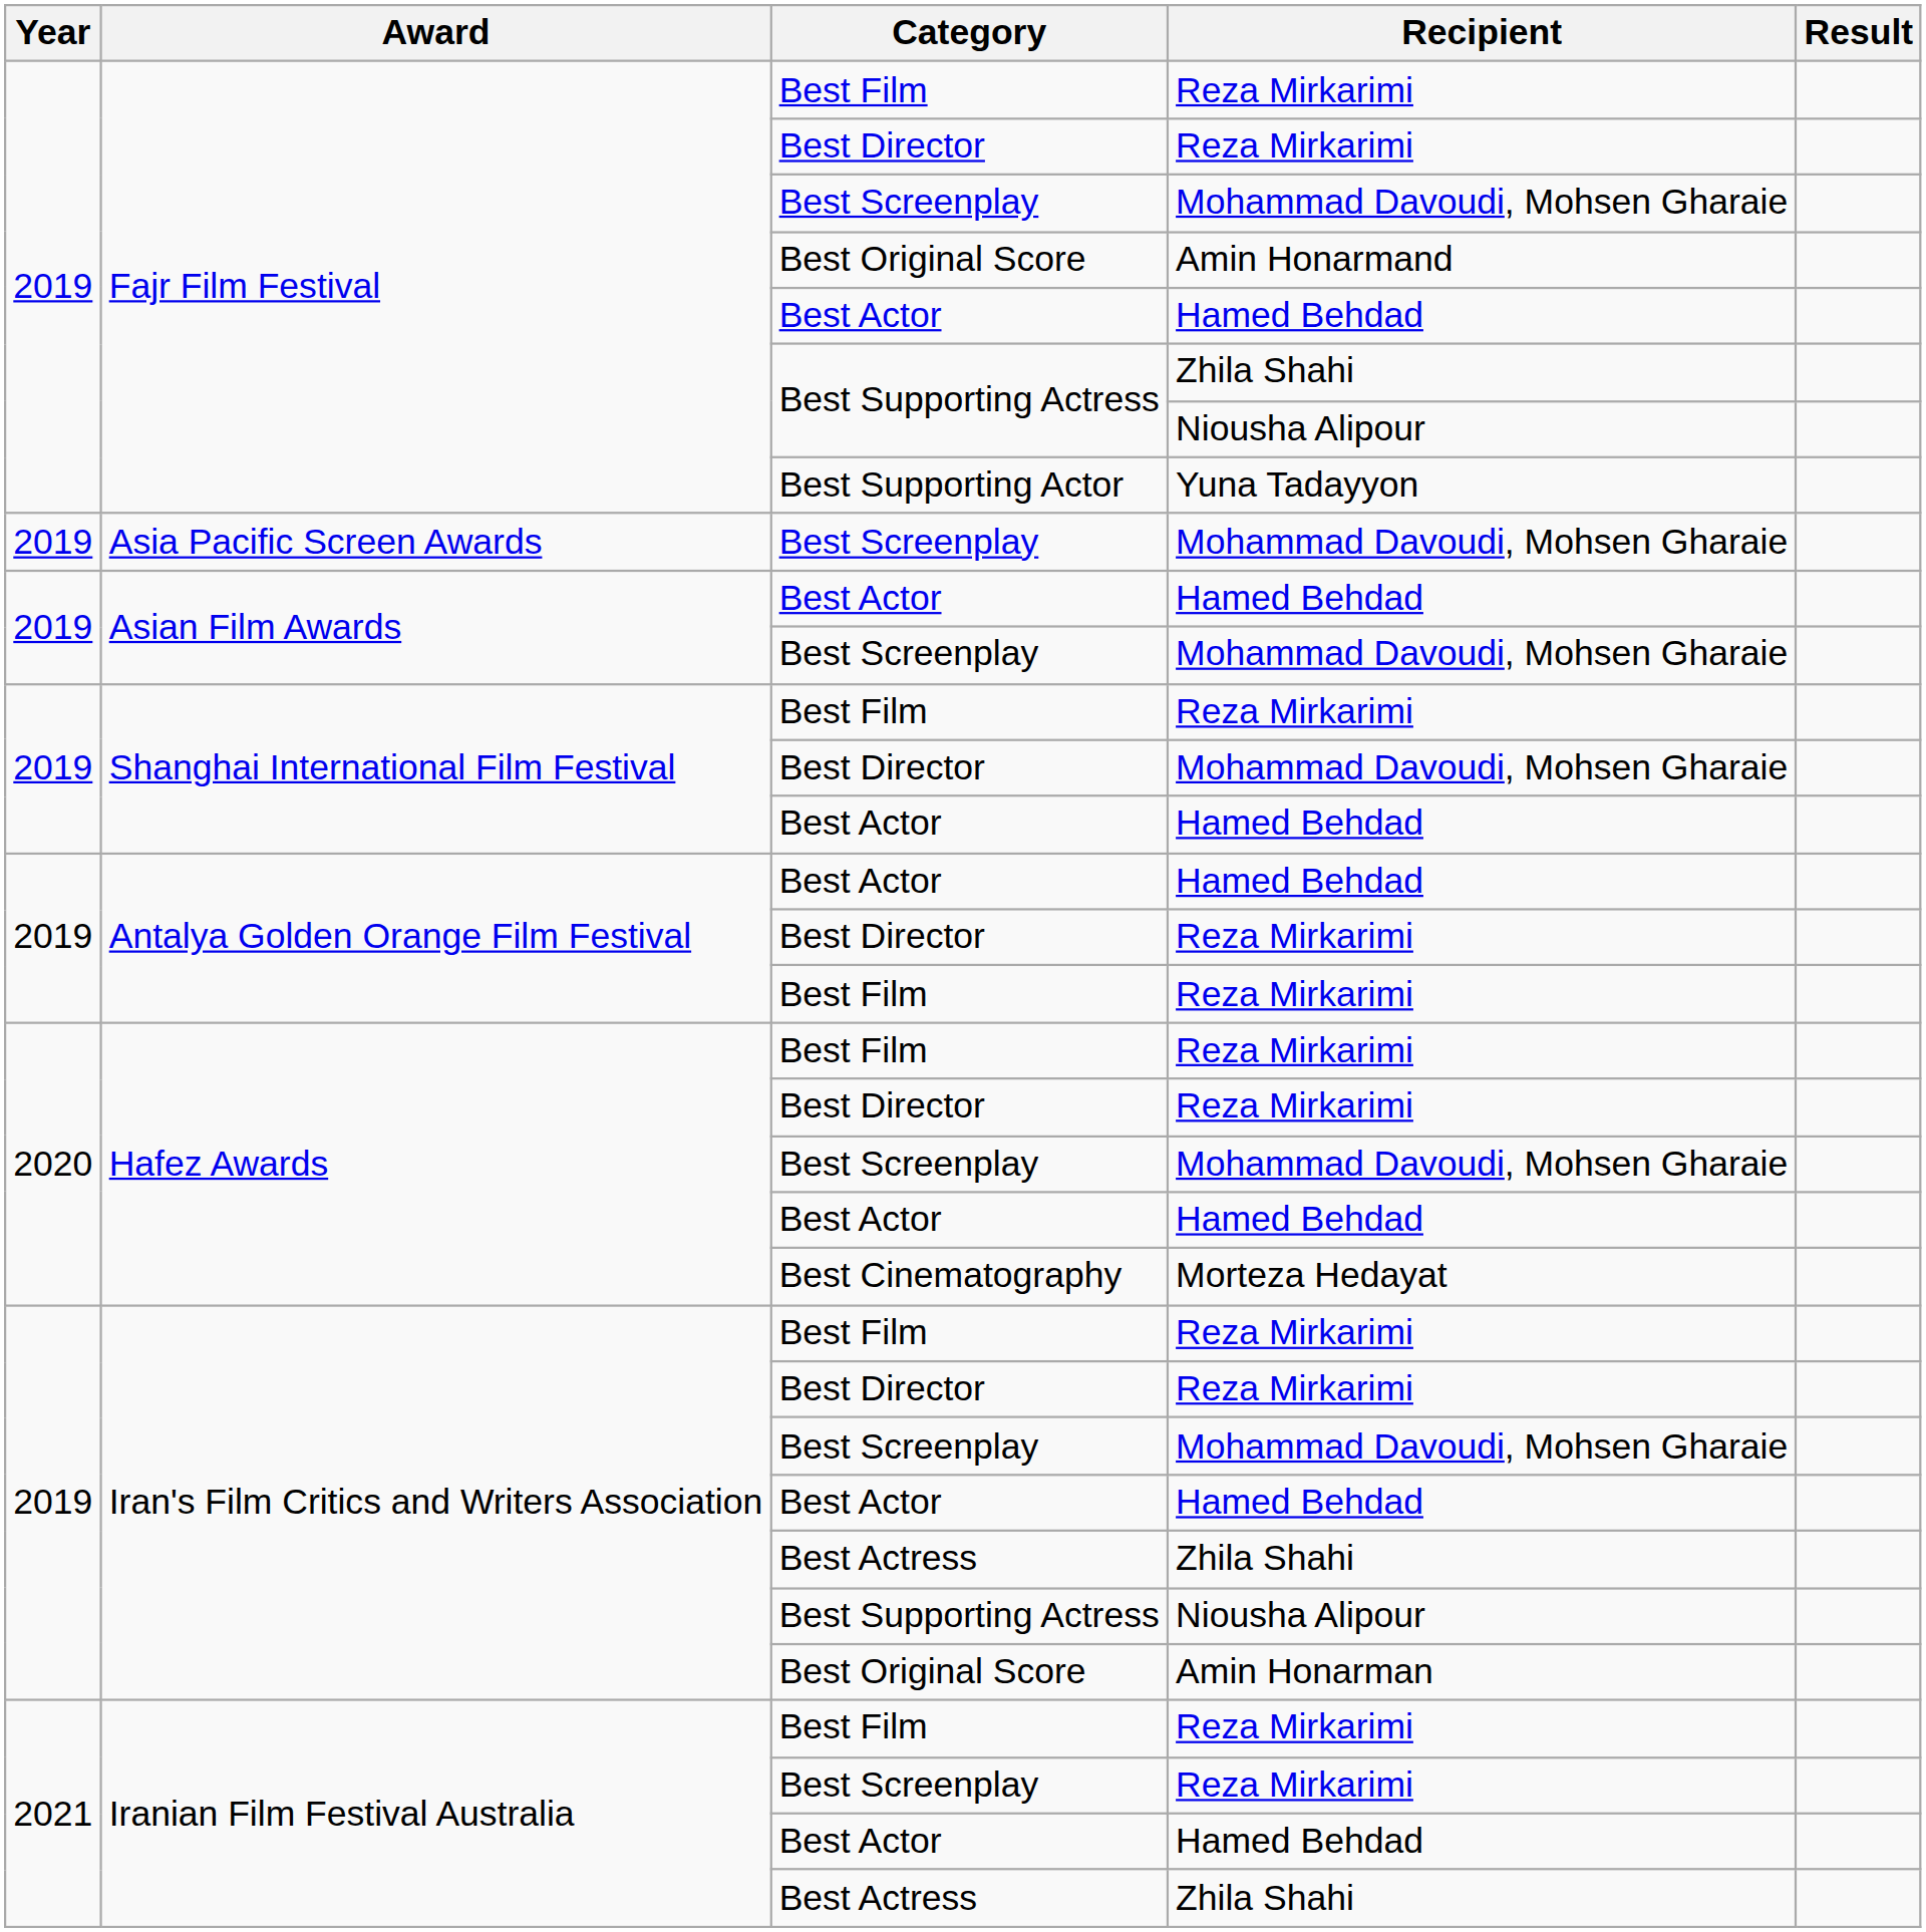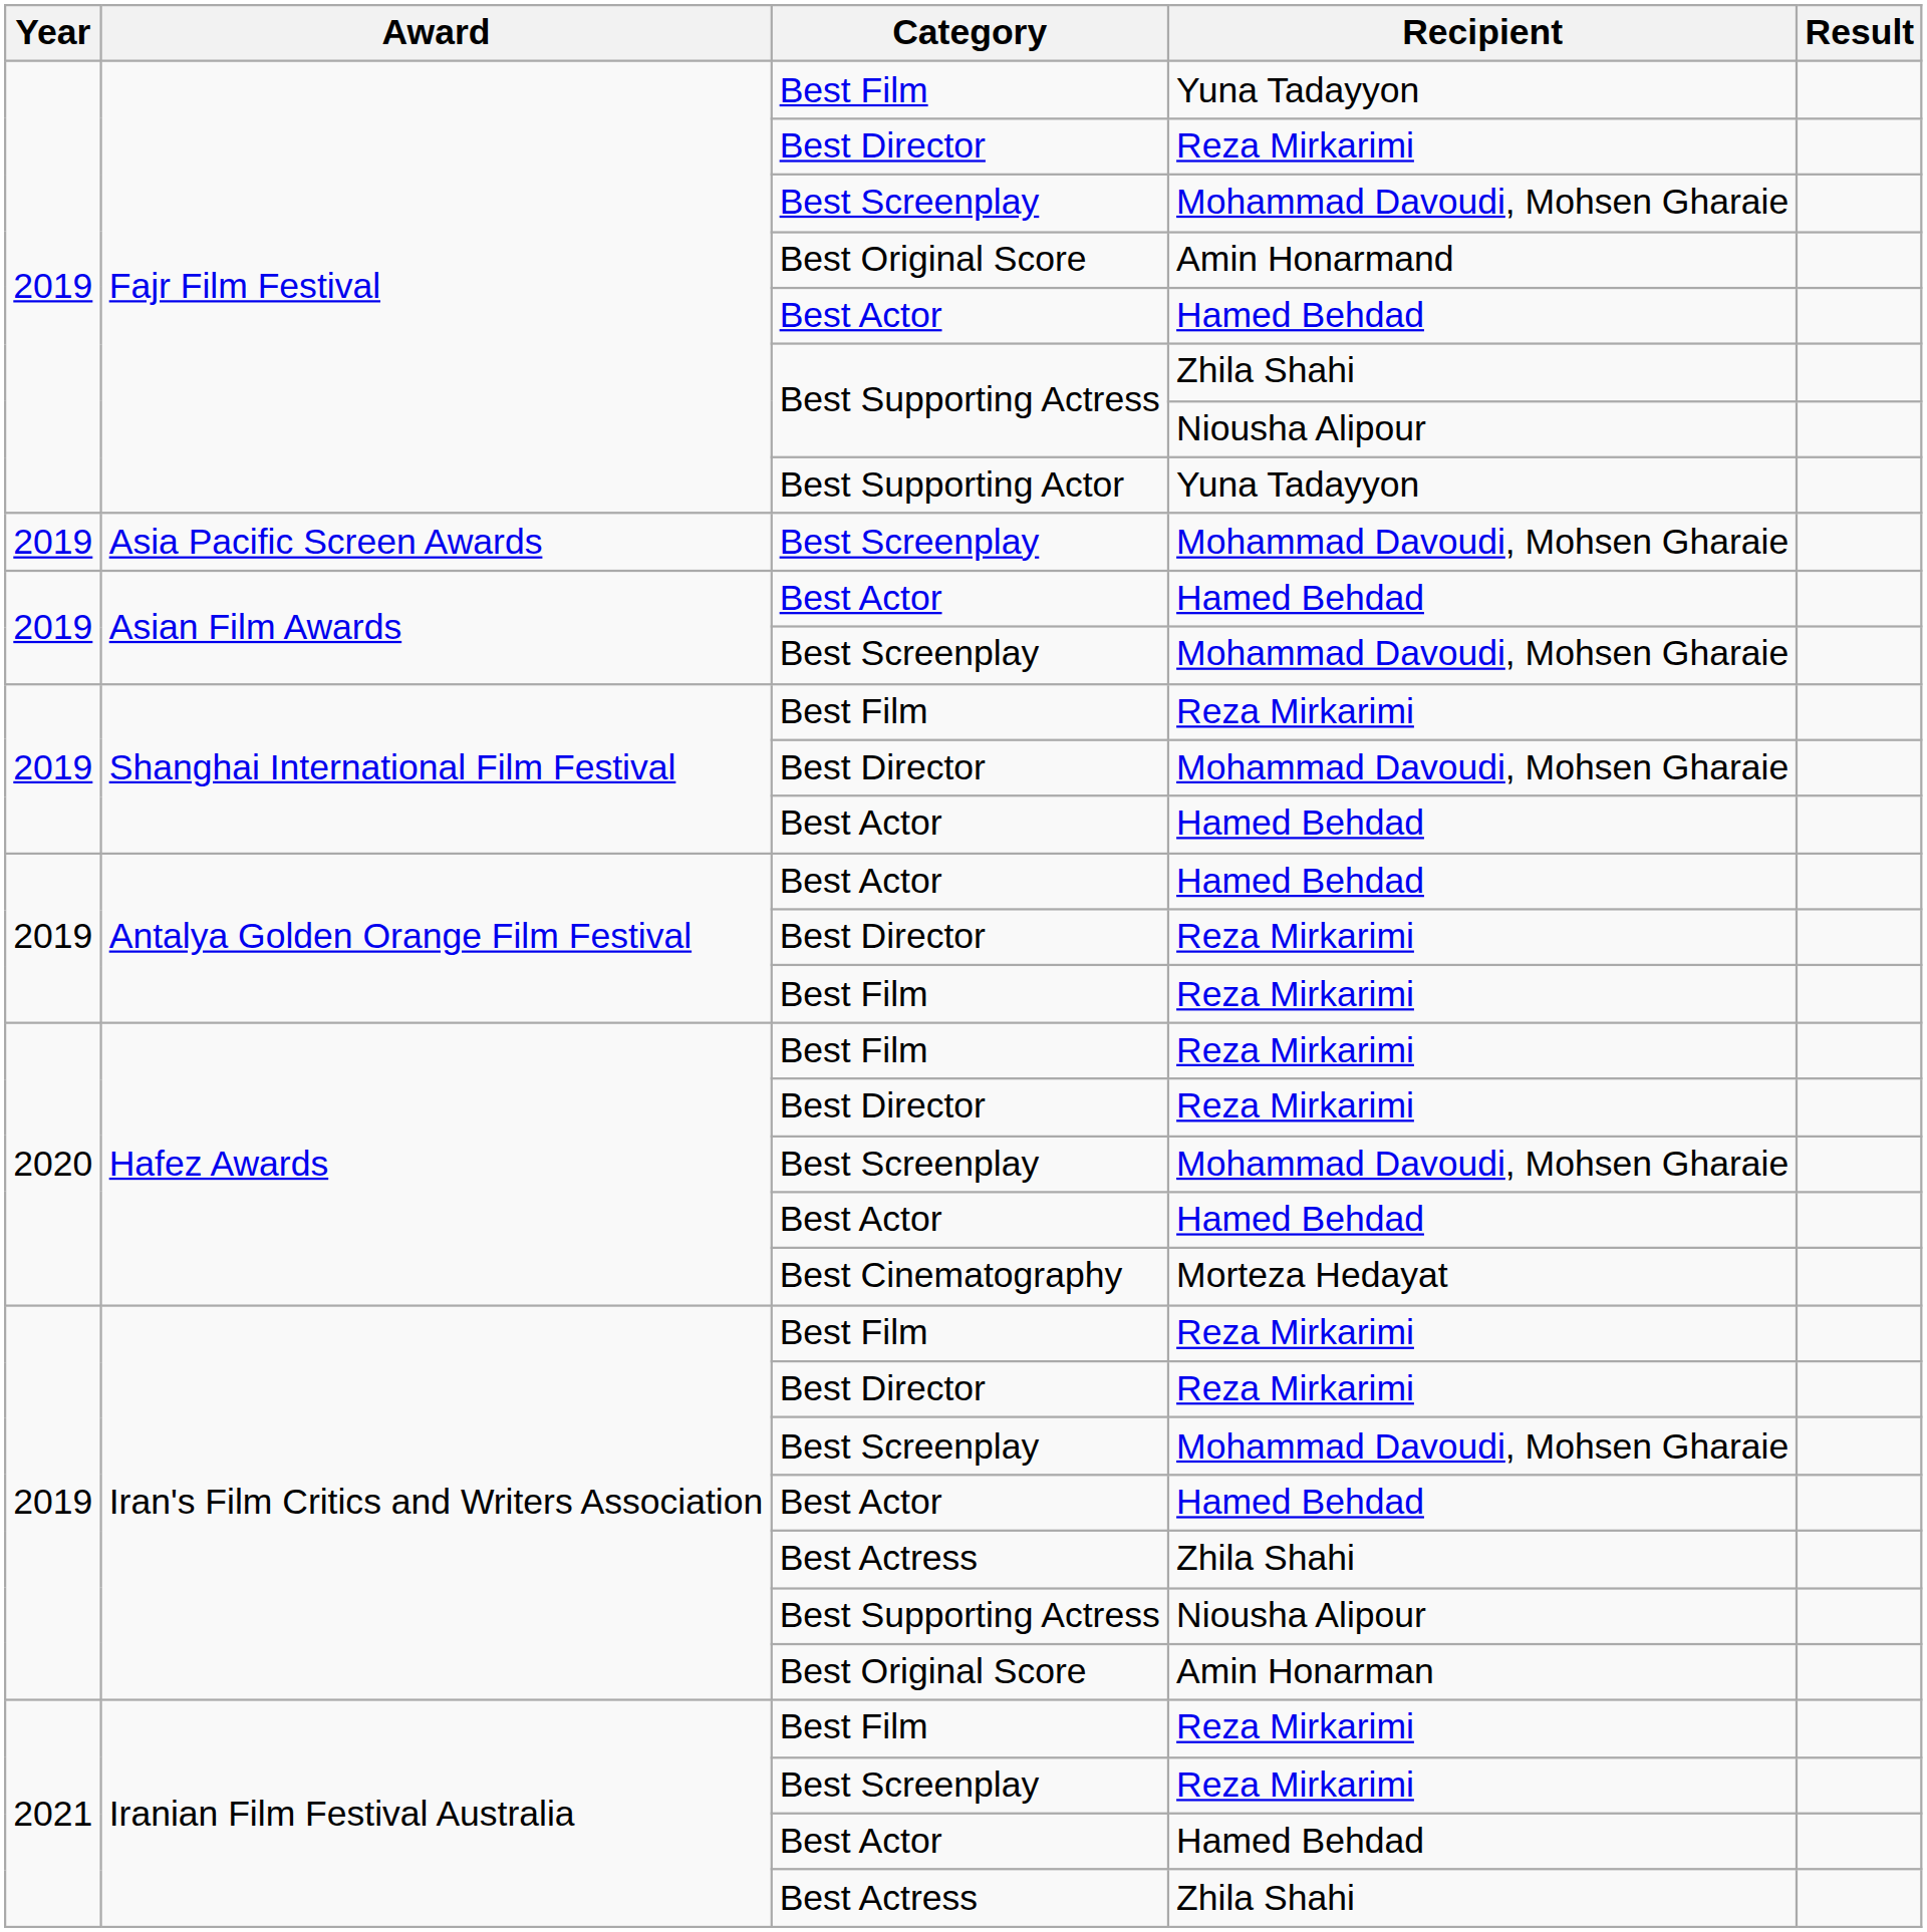Fajr Film Festival / Best Film | Recipient: Reza Mirkarimi -> Yuna Tadayyon
